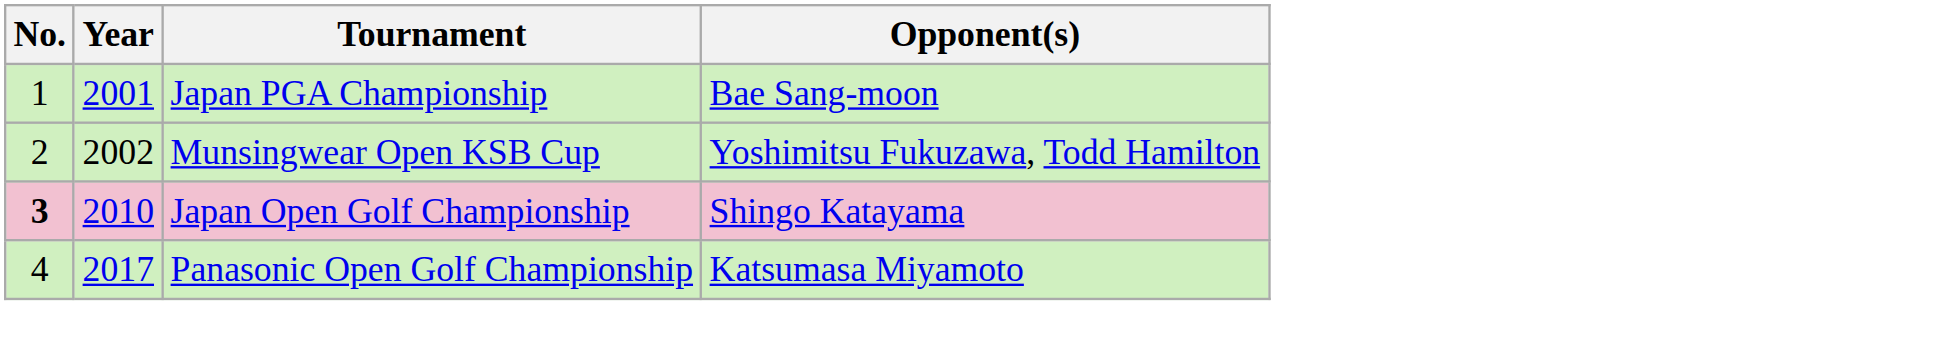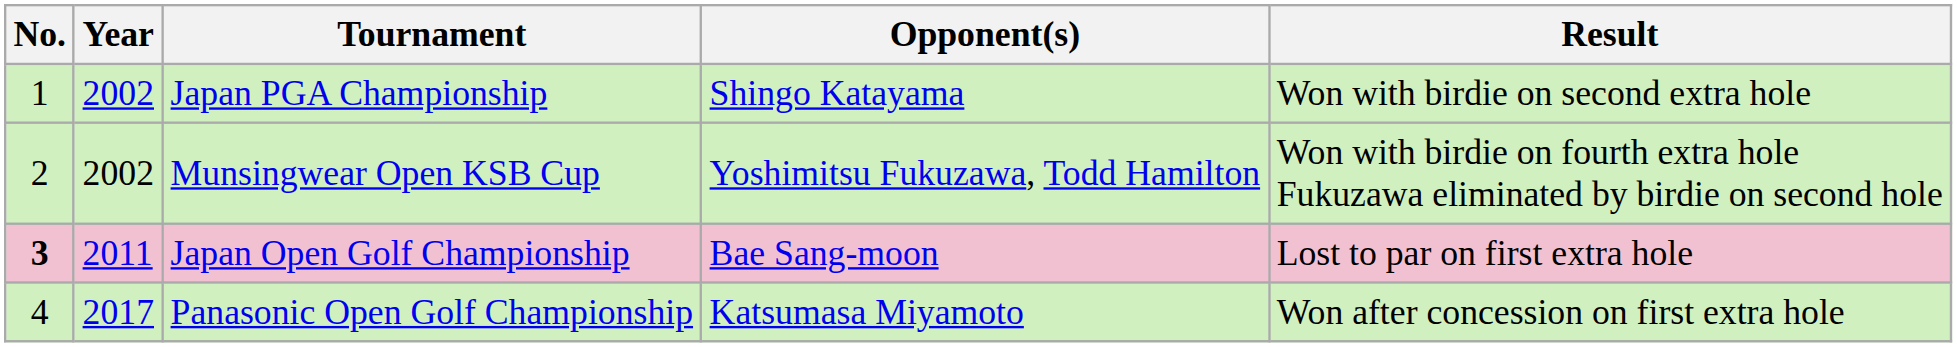+ column: Result | Won with birdie on second extra hole | Won with birdie on fourth extra hole Fukuzawa eliminated by birdie on second hole | Lost to par on first extra hole | Won after concession on first extra hole
Japan PGA Championship | Year: 2001 -> 2002
Japan PGA Championship | Opponent(s): Bae Sang-moon -> Shingo Katayama
Japan Open Golf Championship | Year: 2010 -> 2011
Japan Open Golf Championship | Opponent(s): Shingo Katayama -> Bae Sang-moon
